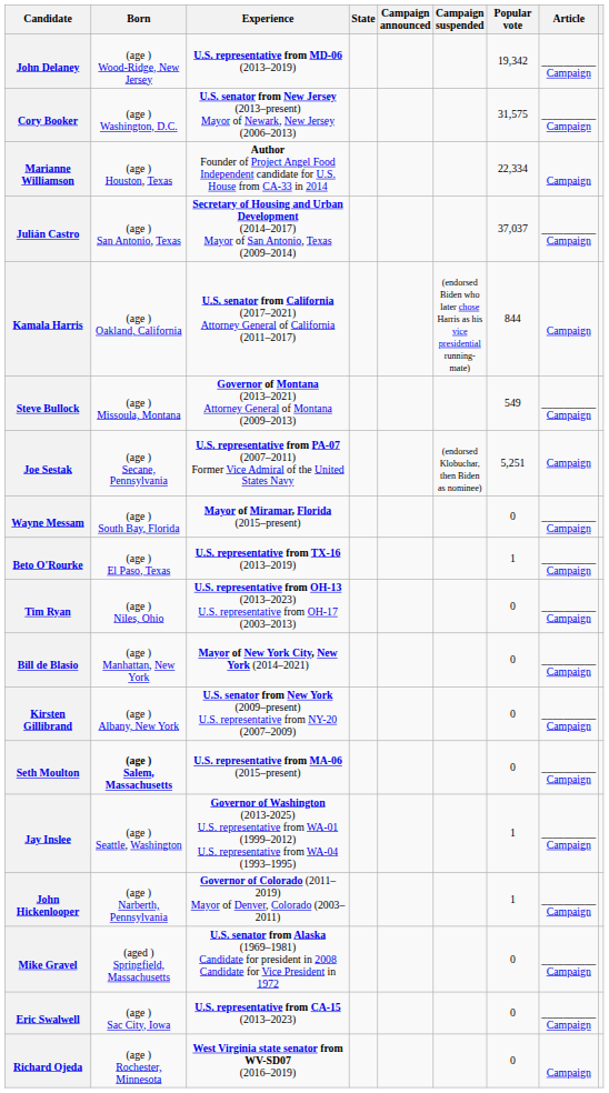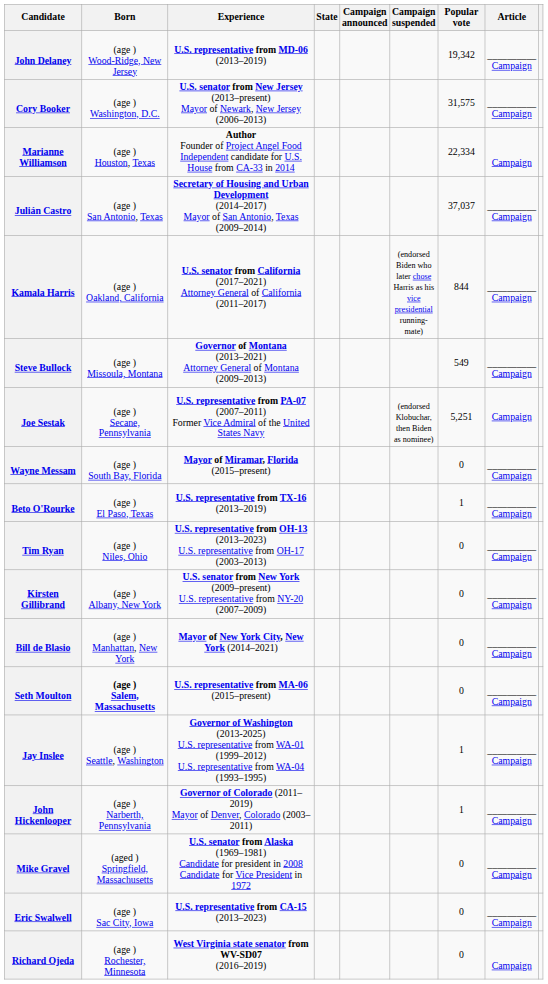Kamala Harris | Article: Campaign -> __________ Campaign
rows swapped: Bill de Blasio <-> Kirsten Gillibrand
